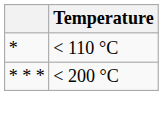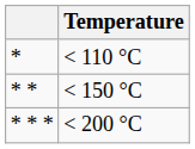+ row: * * | < 150 °C
